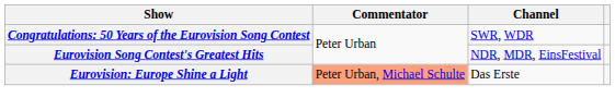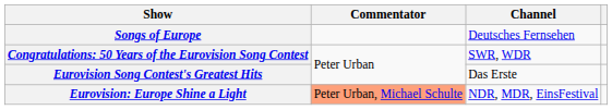+ row: Songs of Europe | Deutsches Fernsehen
Eurovision Song Contest's Greatest Hits | Channel: NDR, MDR, EinsFestival -> Das Erste
Eurovision: Europe Shine a Light | Channel: Das Erste -> NDR, MDR, EinsFestival
